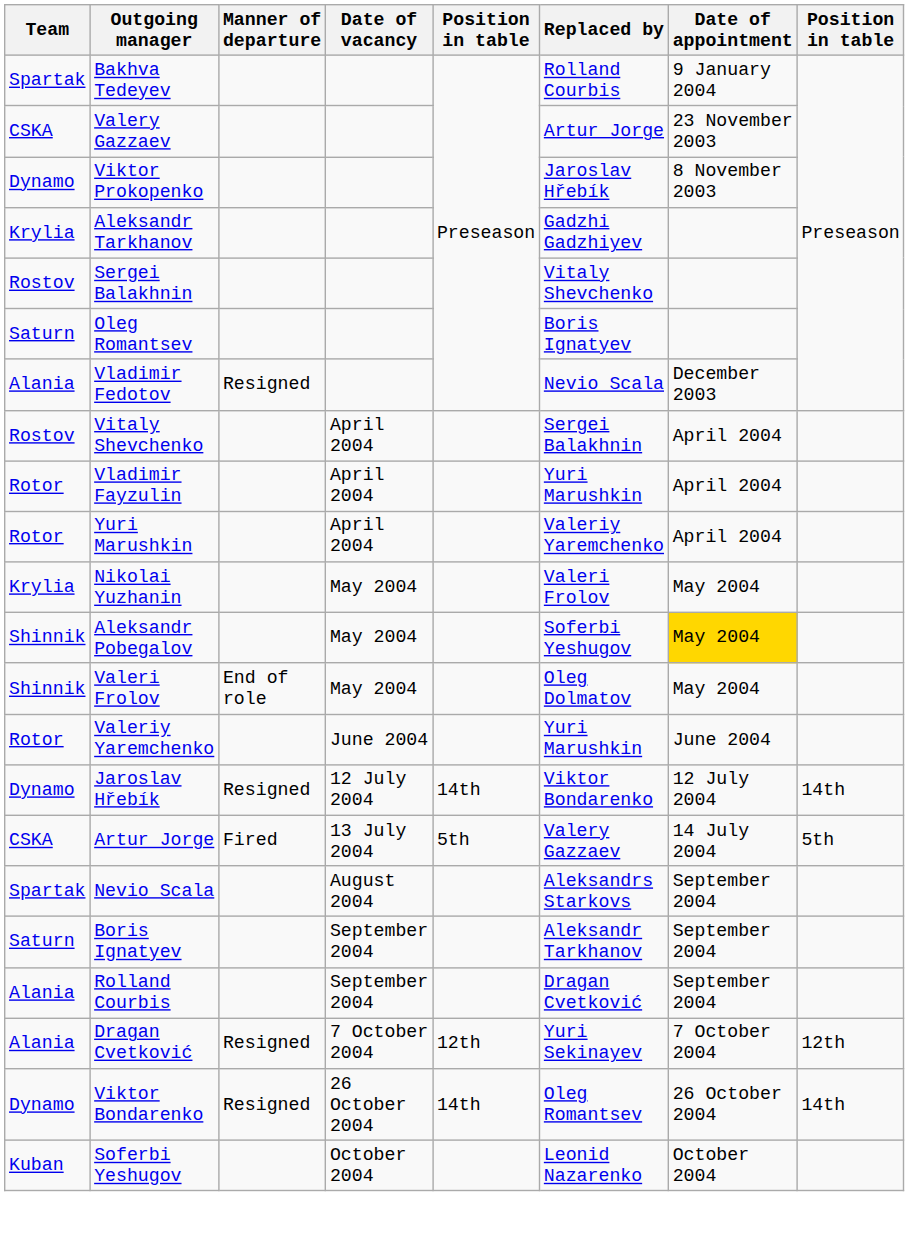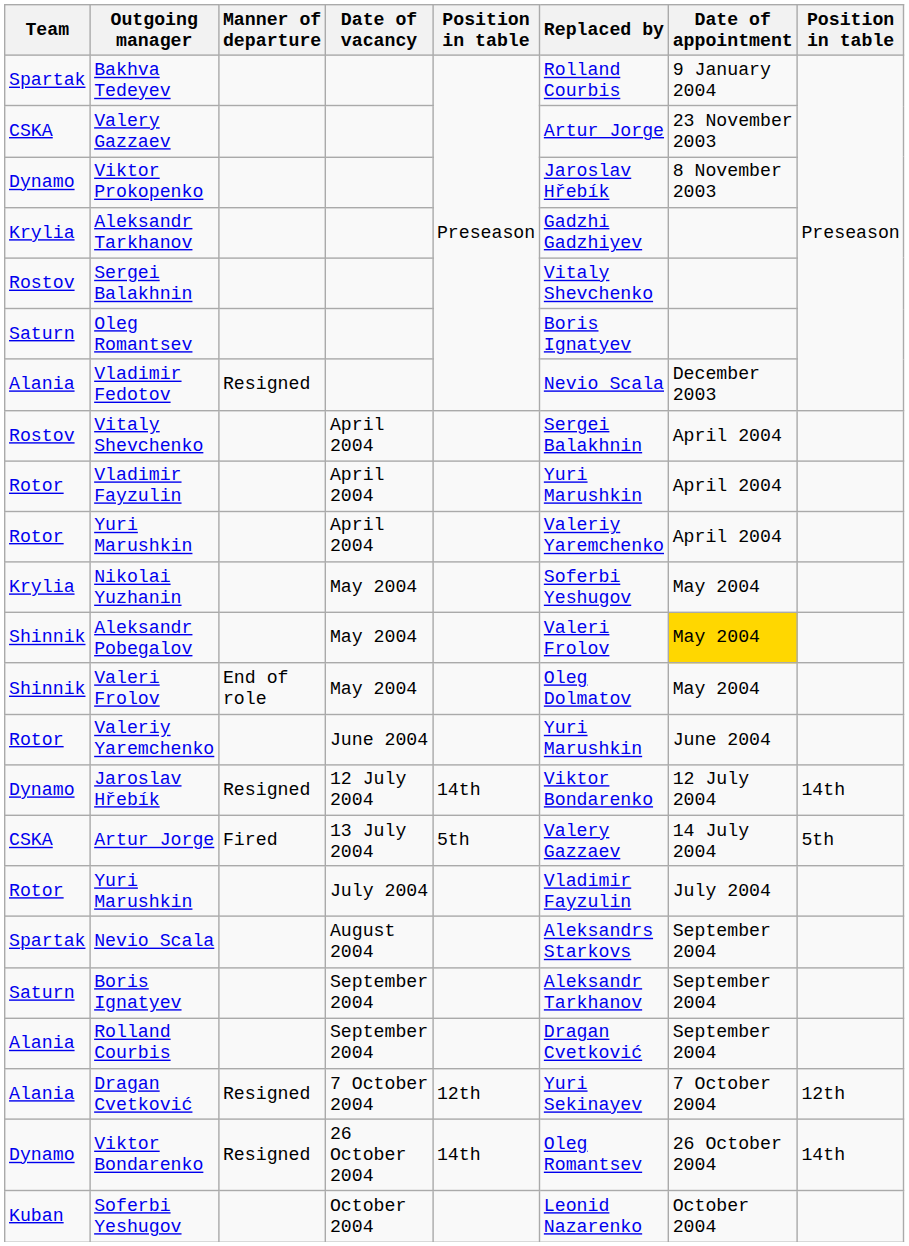Nikolai Yuzhanin | Replaced by: Valeri Frolov -> Soferbi Yeshugov
Aleksandr Pobegalov | Replaced by: Soferbi Yeshugov -> Valeri Frolov
+ row: Rotor | Yuri Marushkin | July 2004 | Vladimir Fayzulin | July 2004
